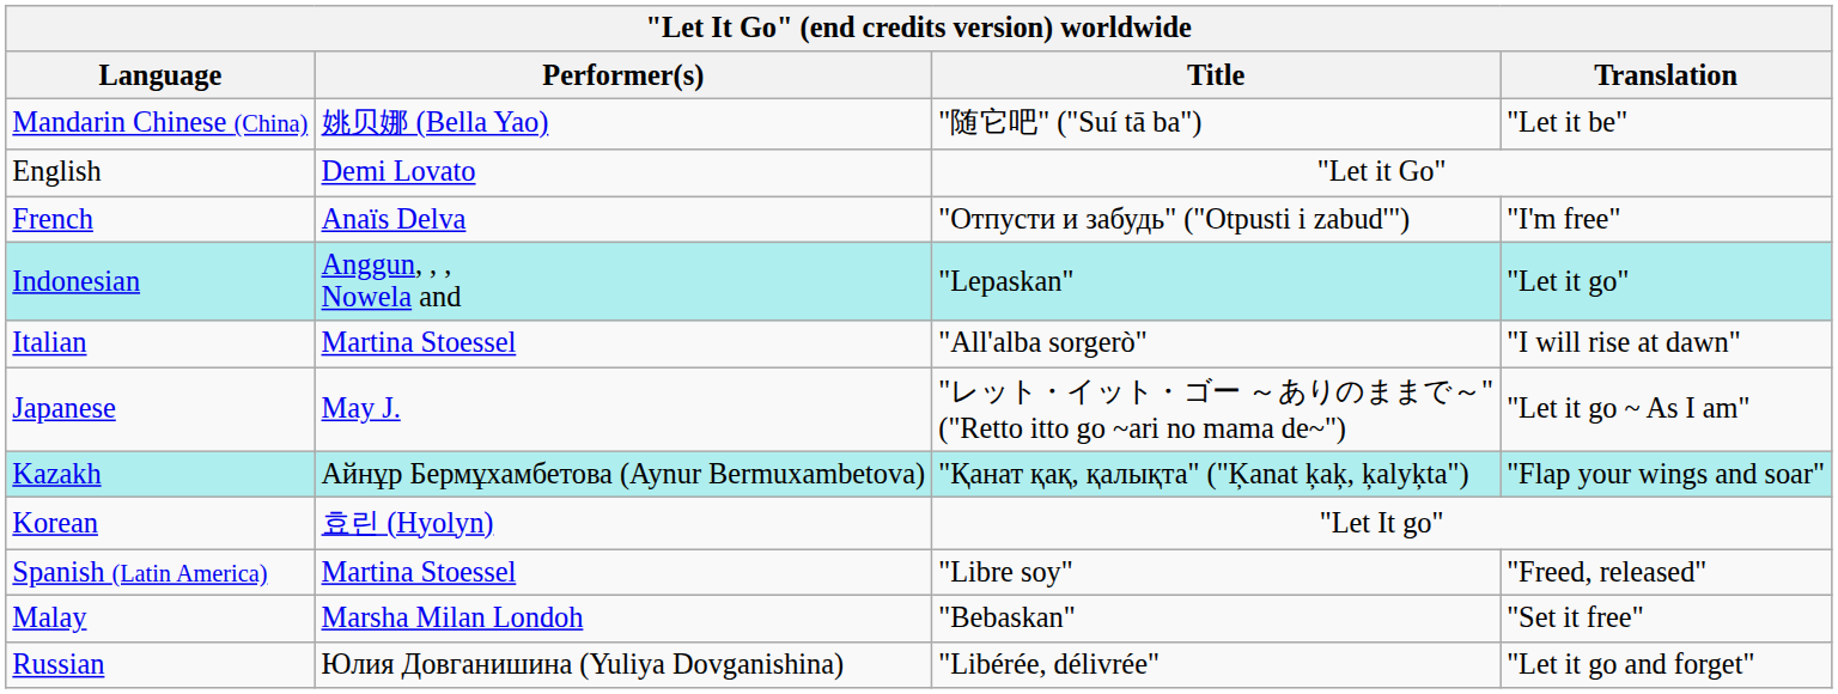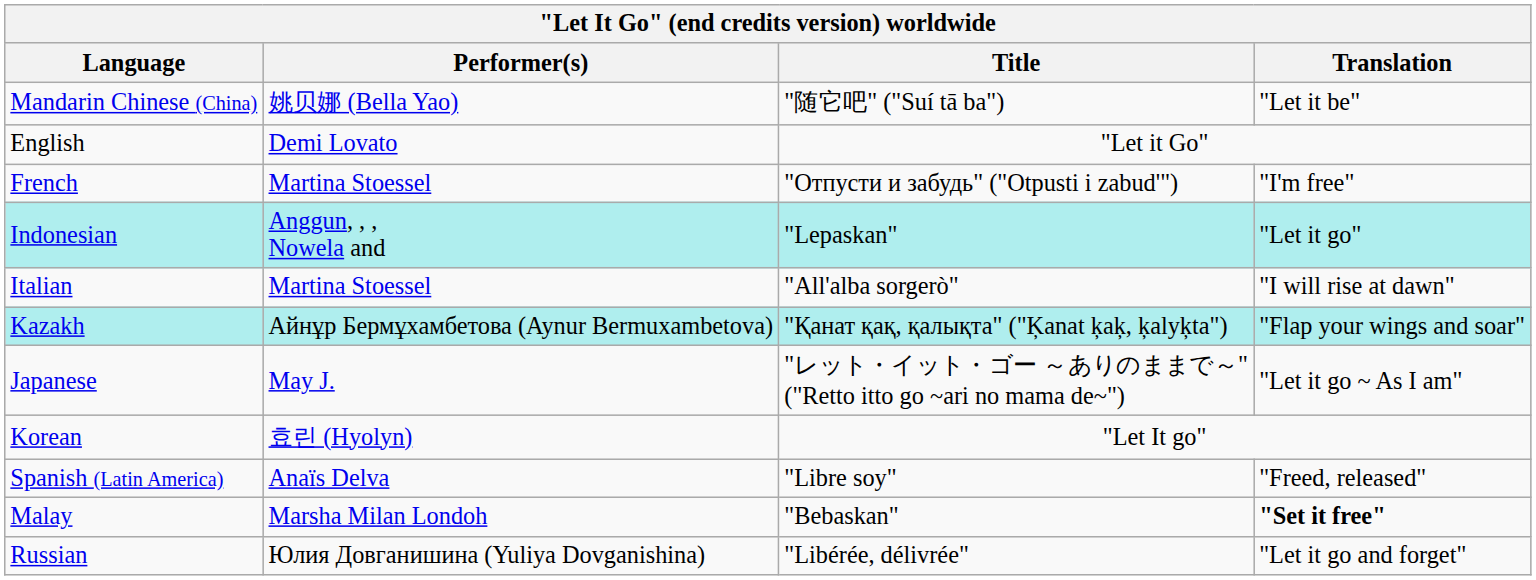French | Performer(s): Anaïs Delva -> Martina Stoessel
rows swapped: Japanese <-> Kazakh
Spanish (Latin America) | Performer(s): Martina Stoessel -> Anaïs Delva
Malay | Translation: normal -> bold
